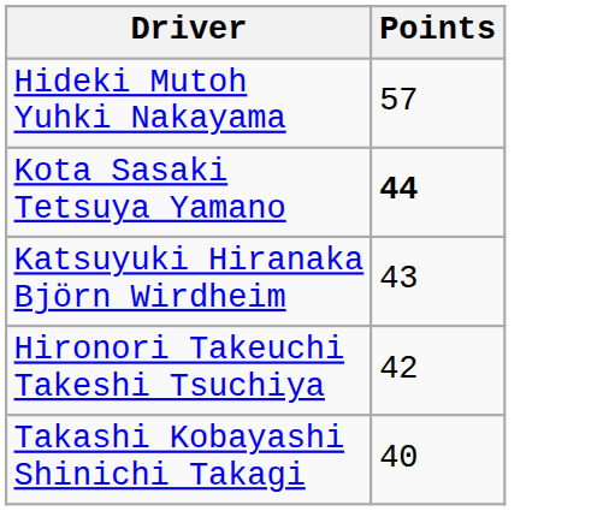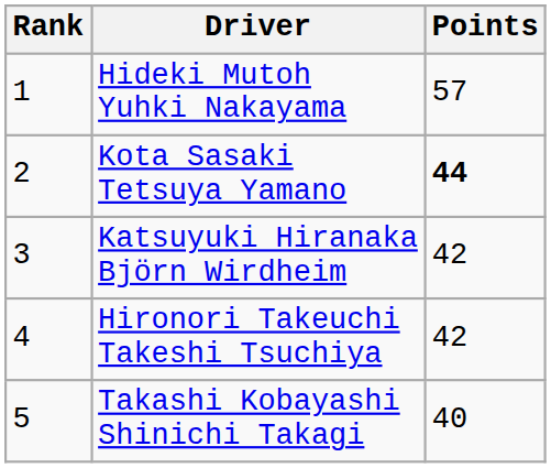+ column: Rank | 1 | 2 | 3 | 4 | 5
Katsuyuki Hiranaka Björn Wirdheim | Points: 43 -> 42
